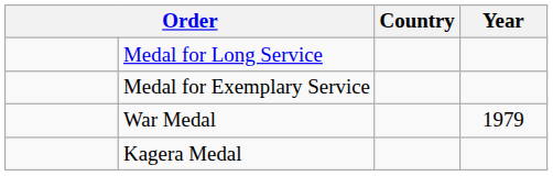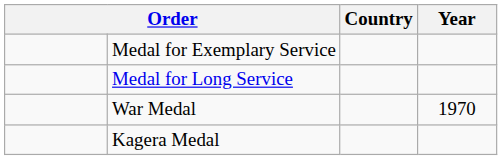rows swapped: Medal for Long Service <-> Medal for Exemplary Service
War Medal | Year: 1979 -> 1970
